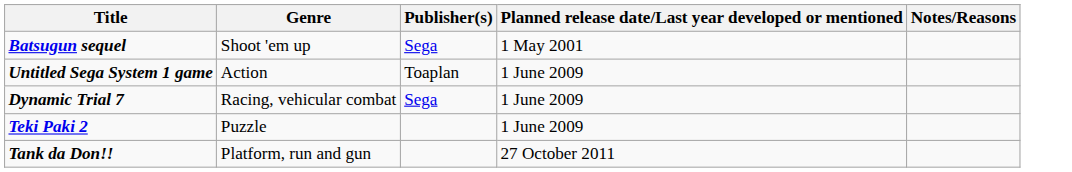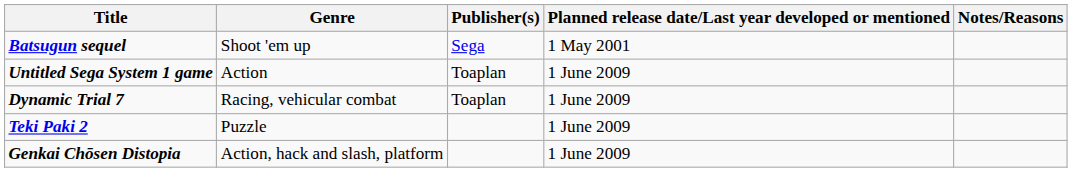Dynamic Trial 7 | Publisher(s): Sega -> Toaplan
+ row: Genkai Chōsen Distopia | Action, hack and slash, platform | 1 June 2009
- row: Tank da Don!! | Platform, run and gun | 27 October 2011
